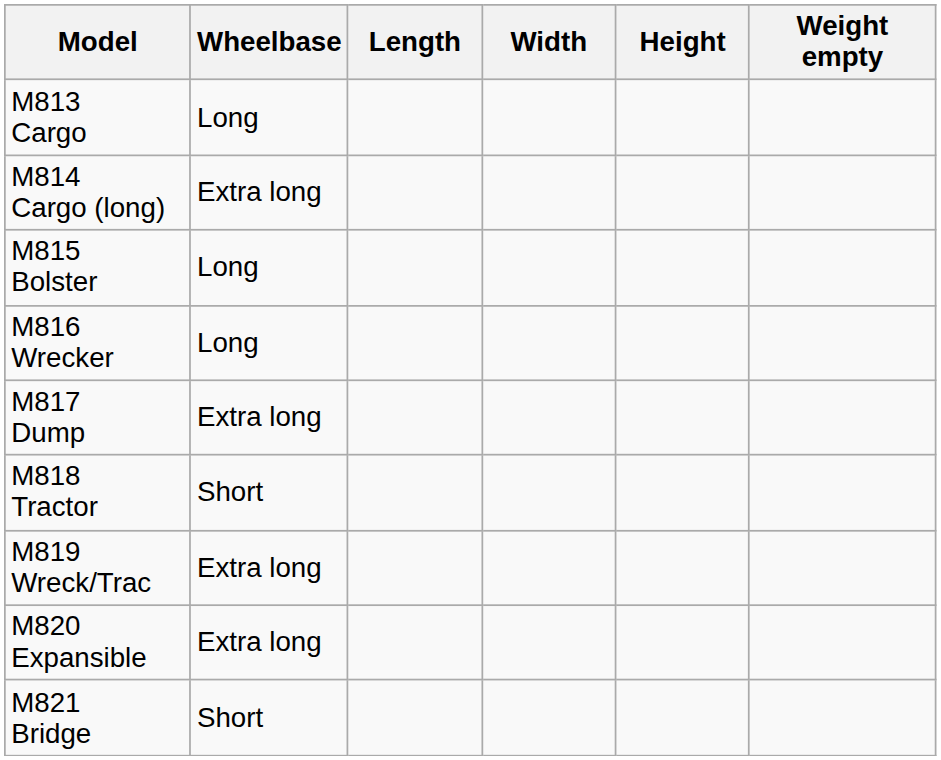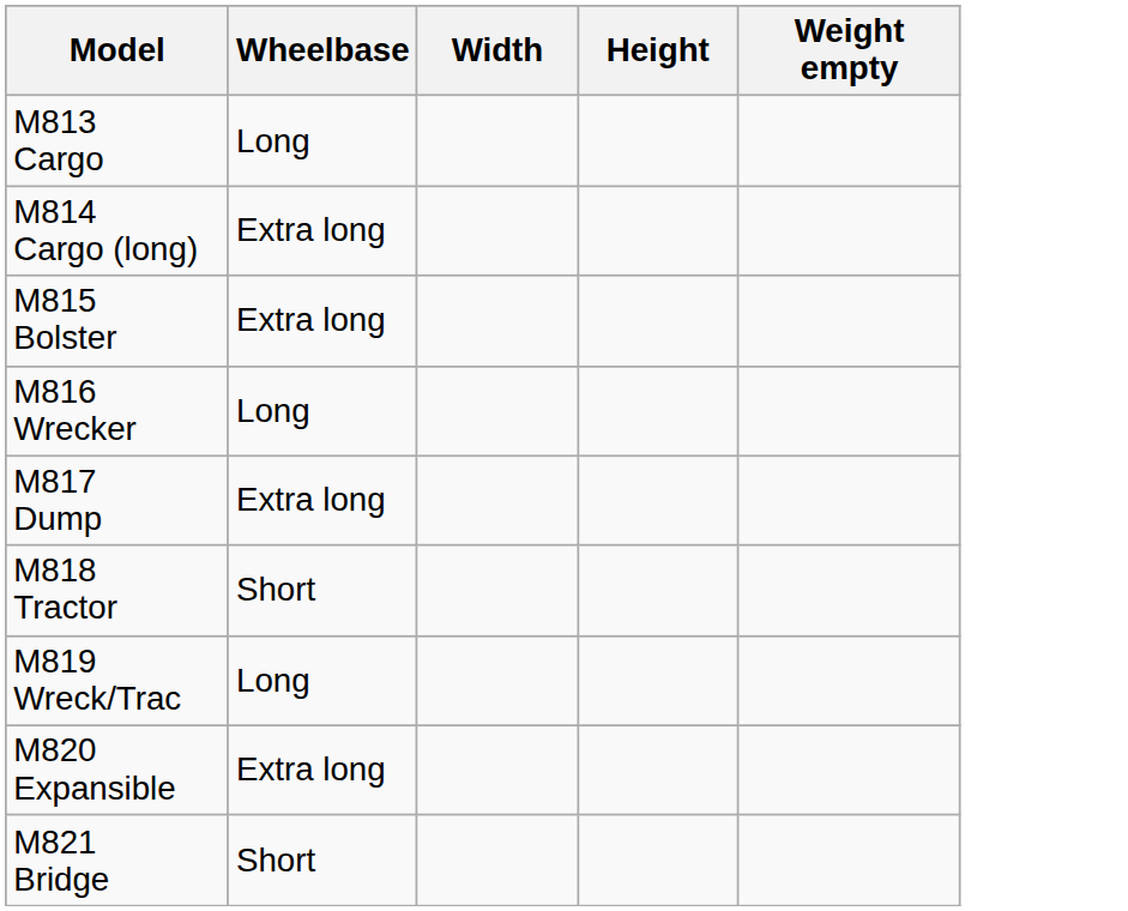- column: Length
M815 Bolster | Wheelbase: Long -> Extra long
M819 Wreck/Trac | Wheelbase: Extra long -> Long
